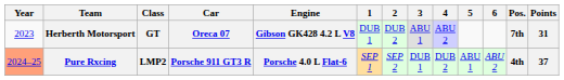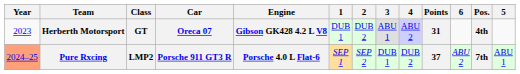columns swapped: 5 <-> Points
Herberth Motorsport | Pos.: 7th -> 4th
Pure Rxcing | Pos.: 4th -> 7th
